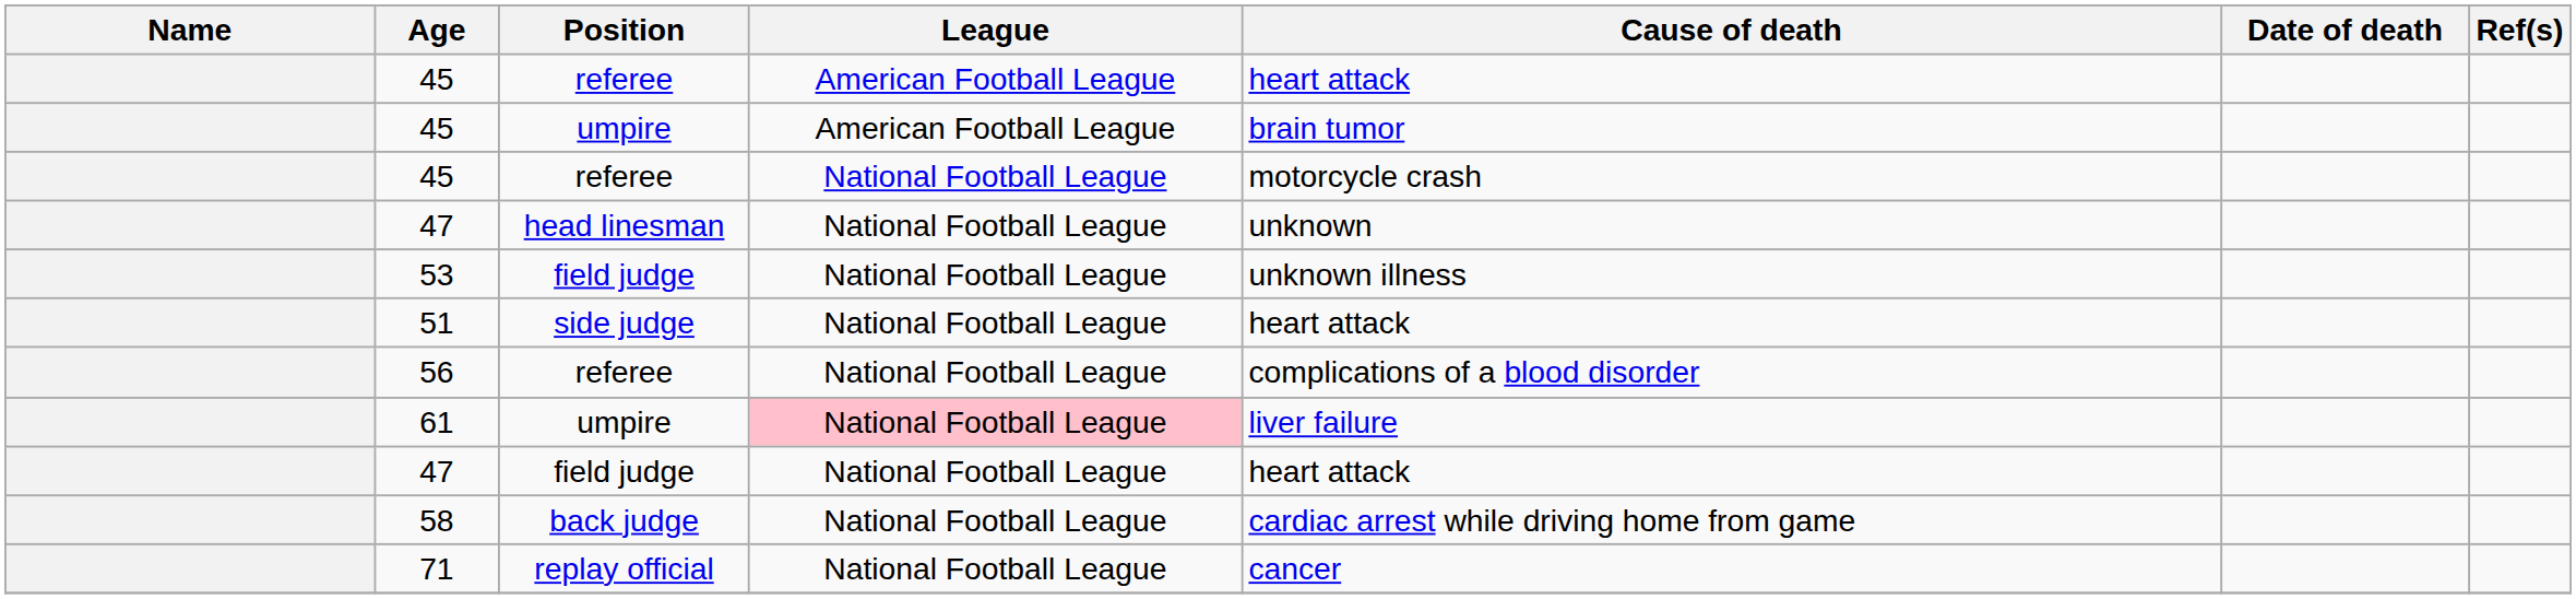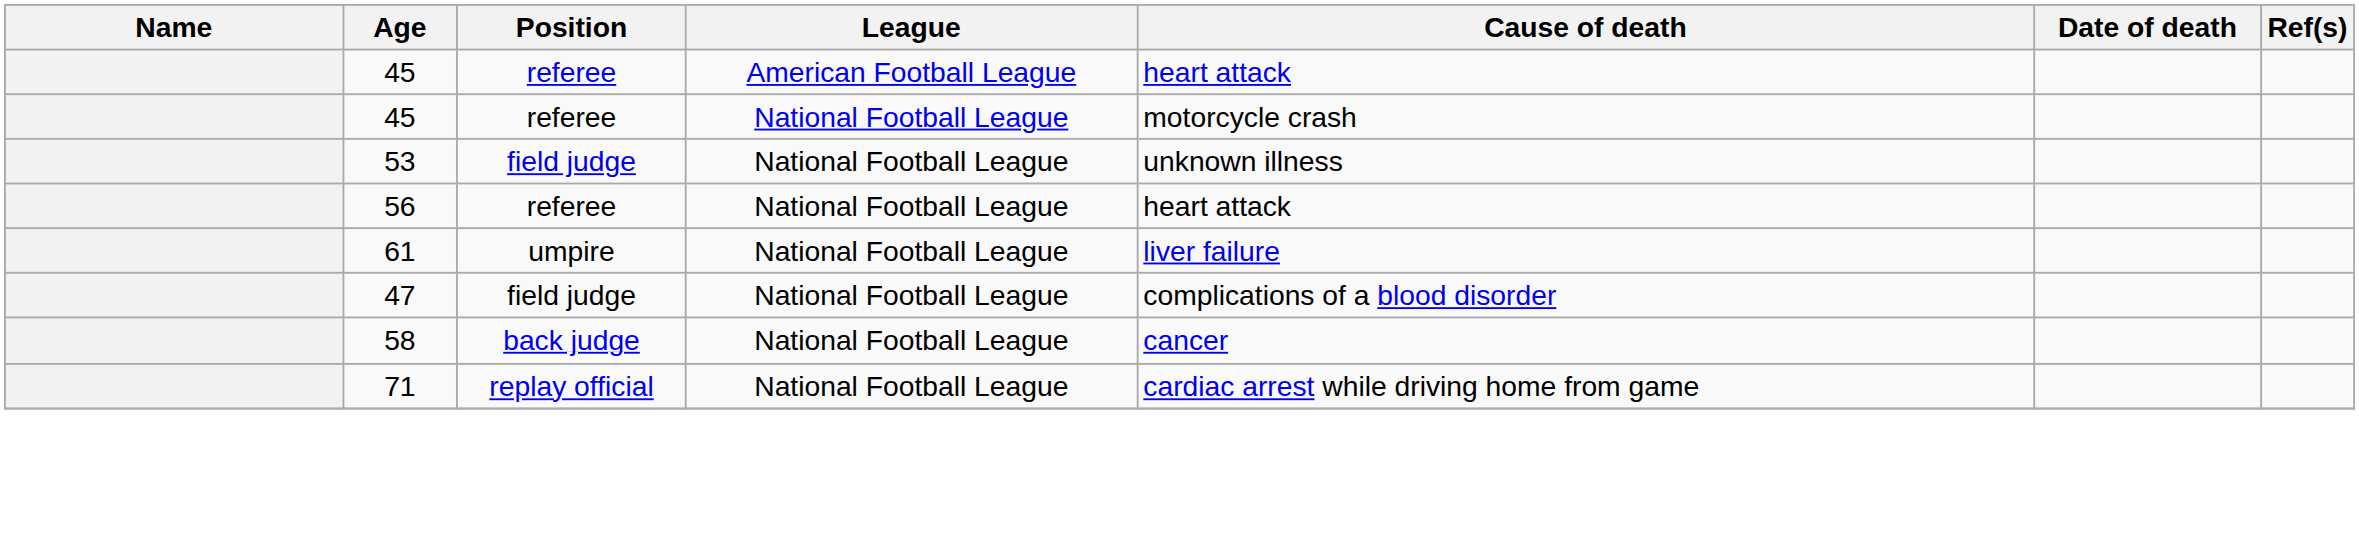- row: 45 | umpire | American Football League | brain tumor
- row: 47 | head linesman | National Football League | unknown
- row: 51 | side judge | National Football League | heart attack
56 | Cause of death: complications of a blood disorder -> heart attack
61 | League: pink background -> no background
47 / field judge | Cause of death: heart attack -> complications of a blood disorder
58 | Cause of death: cardiac arrest while driving home from game -> cancer
71 | Cause of death: cancer -> cardiac arrest while driving home from game
